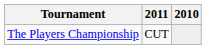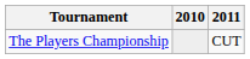columns swapped: 2010 <-> 2011
